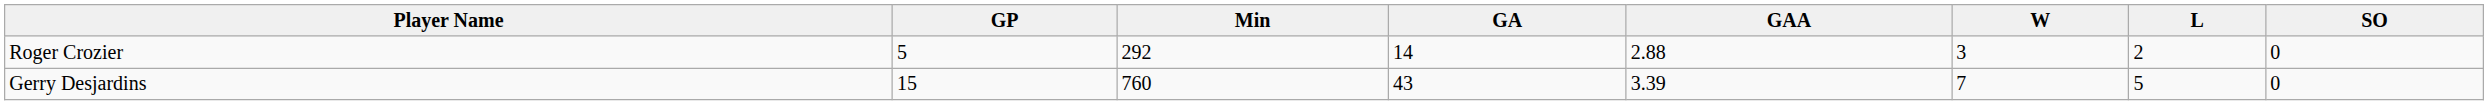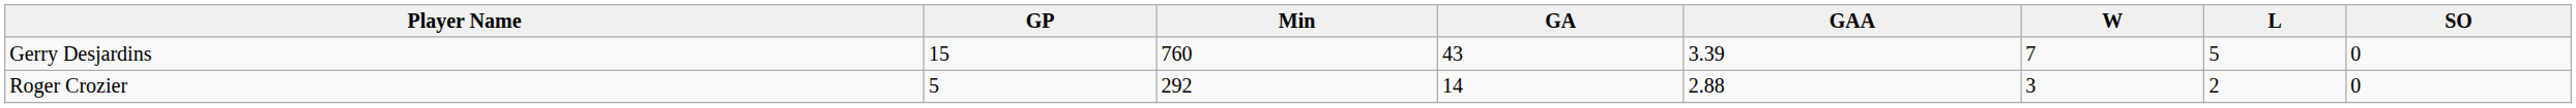rows swapped: Roger Crozier <-> Gerry Desjardins
